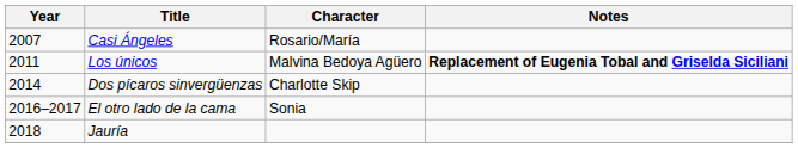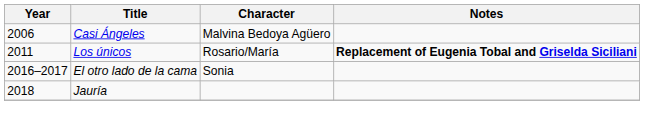Casi Ángeles | Year: 2007 -> 2006
Casi Ángeles | Character: Rosario/María -> Malvina Bedoya Agüero
Los únicos | Character: Malvina Bedoya Agüero -> Rosario/María
- row: 2014 | Dos pícaros sinvergüenzas | Charlotte Skip
